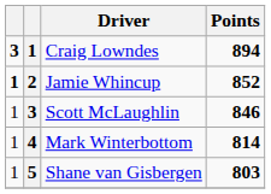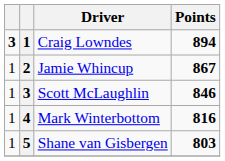Jamie Whincup | column 1: bold -> normal
Jamie Whincup | Points: 852 -> 867
Mark Winterbottom | Points: 814 -> 816
